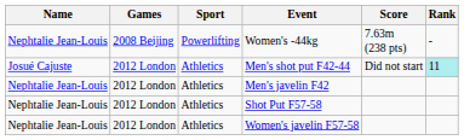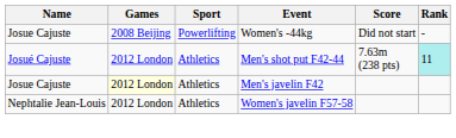Women's -44kg | Name: Nephtalie Jean-Louis -> Josue Cajuste
Women's -44kg | Score: 7.63m (238 pts) -> Did not start
Men's shot put F42-44 | Score: Did not start -> 7.63m (238 pts)
Men's javelin F42 | Name: Nephtalie Jean-Louis -> Josue Cajuste
Men's javelin F42 | Games: no background -> lightyellow background
- row: Nephtalie Jean-Louis | 2012 London | Athletics | Shot Put F57-58
